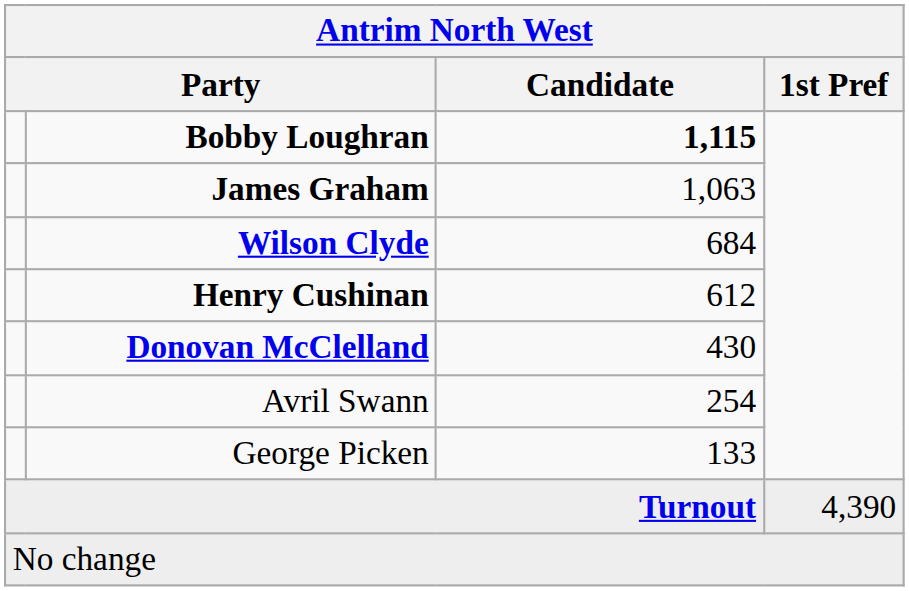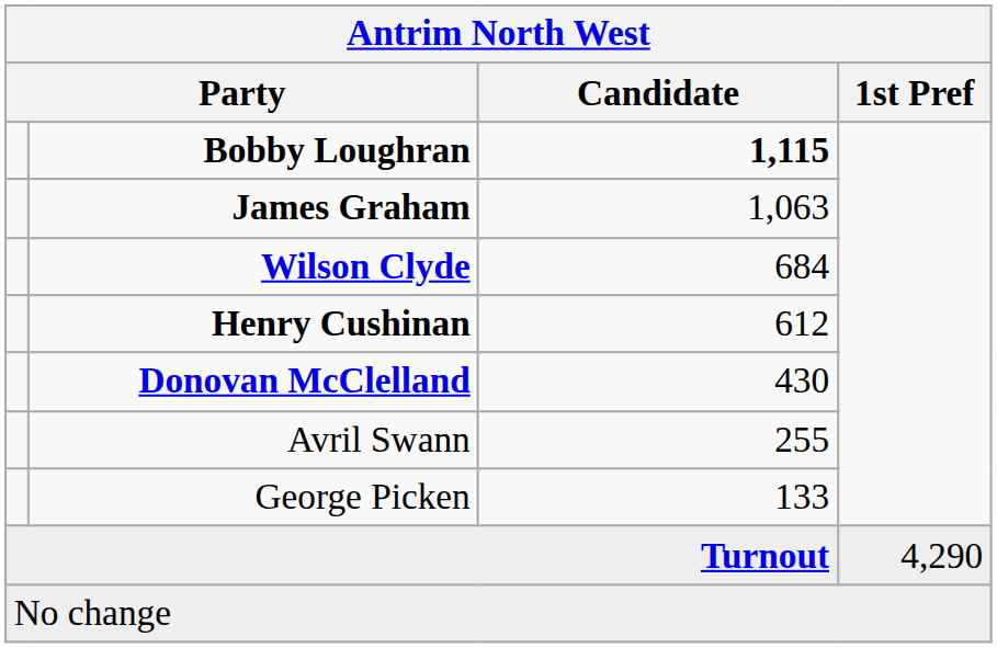Avril Swann | Candidate: 254 -> 255
Turnout | 1st Pref: 4,390 -> 4,290
